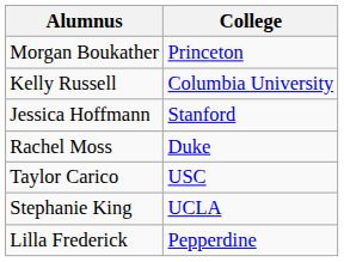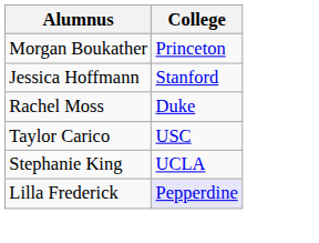- row: Kelly Russell | Columbia University
Lilla Frederick | College: no background -> lavender background
